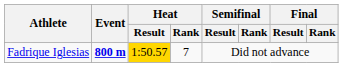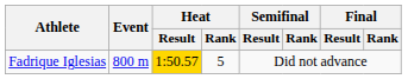Fadrique Iglesias | Event: bold -> normal
Fadrique Iglesias | Heat / Rank: 7 -> 5
